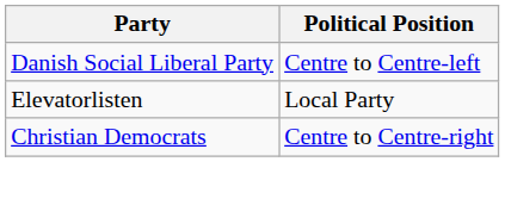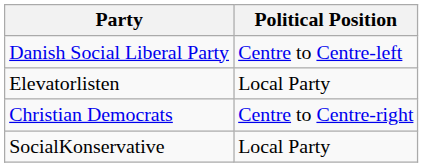+ row: SocialKonservative | Local Party
